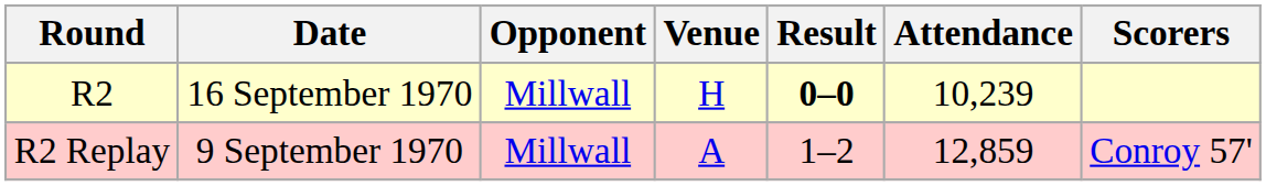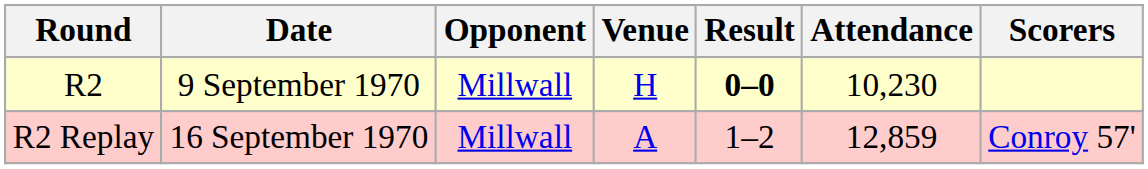R2 | Date: 16 September 1970 -> 9 September 1970
R2 | Attendance: 10,239 -> 10,230
R2 Replay | Date: 9 September 1970 -> 16 September 1970
